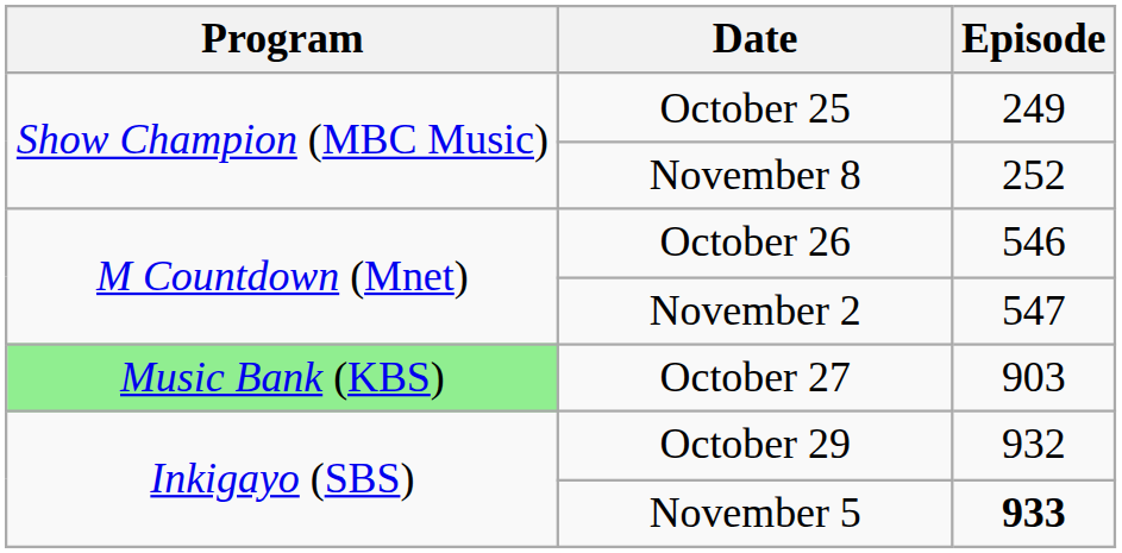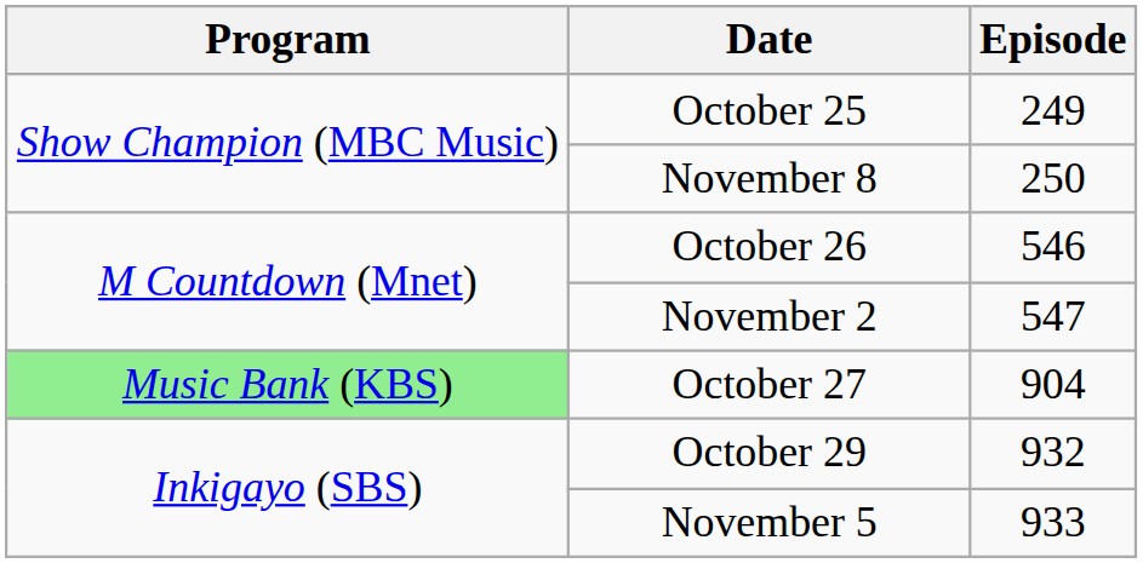November 8 | Episode: 252 -> 250
October 27 | Episode: 903 -> 904
November 5 | Episode: bold -> normal
